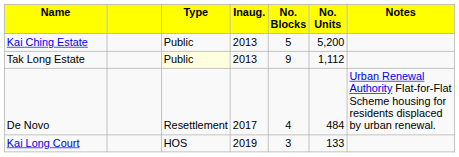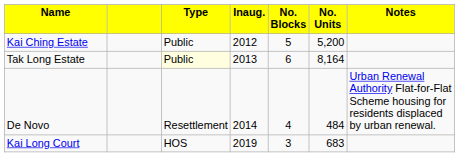Kai Ching Estate | column 4: 2013 -> 2012
Tak Long Estate | column 5: 9 -> 6
Tak Long Estate | column 6: 1,112 -> 8,164
De Novo | column 4: 2017 -> 2014
Kai Long Court | column 6: 133 -> 683
